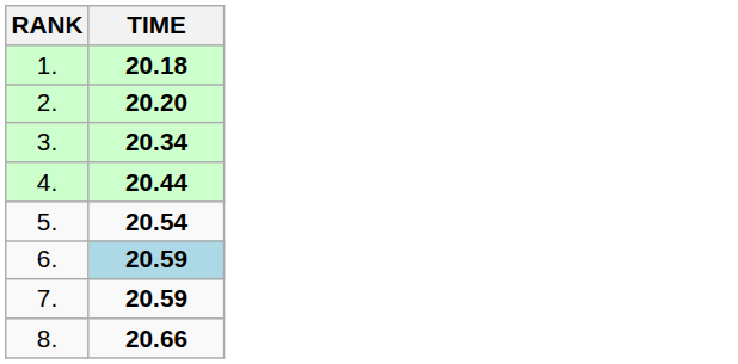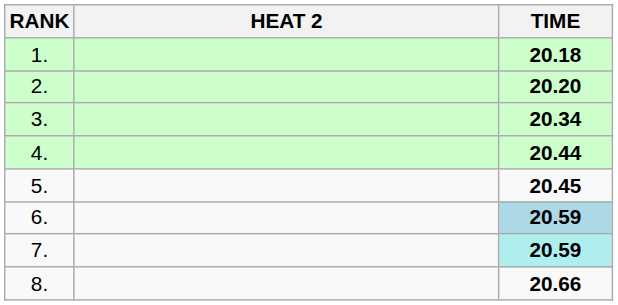+ column: HEAT 2
5. | TIME: 20.54 -> 20.45
7. | TIME: no background -> paleturquoise background
